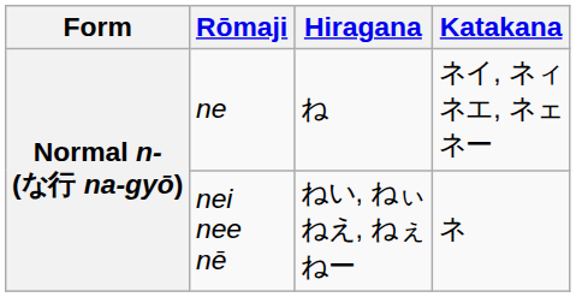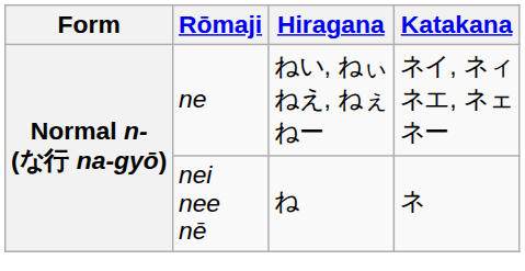ne | Hiragana: ね -> ねい, ねぃ ねえ, ねぇ ねー
nei nee nē | Hiragana: ねい, ねぃ ねえ, ねぇ ねー -> ね
